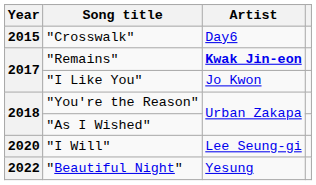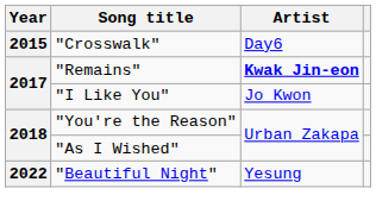- row: 2020 | "I Will" | Lee Seung-gi
